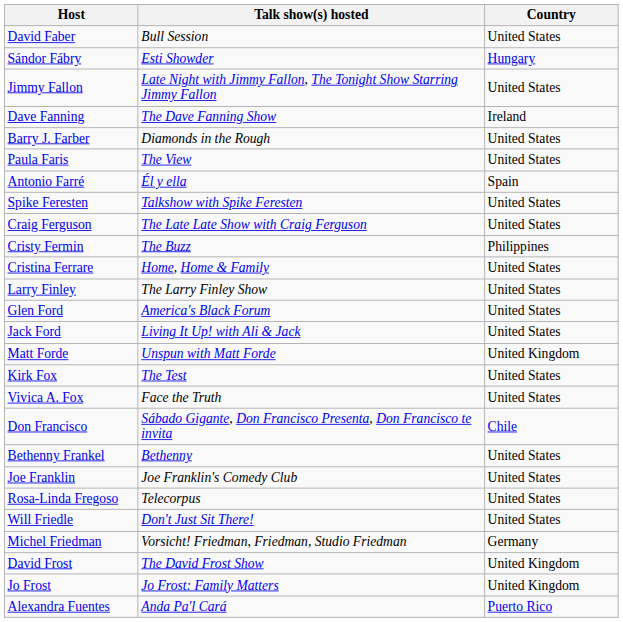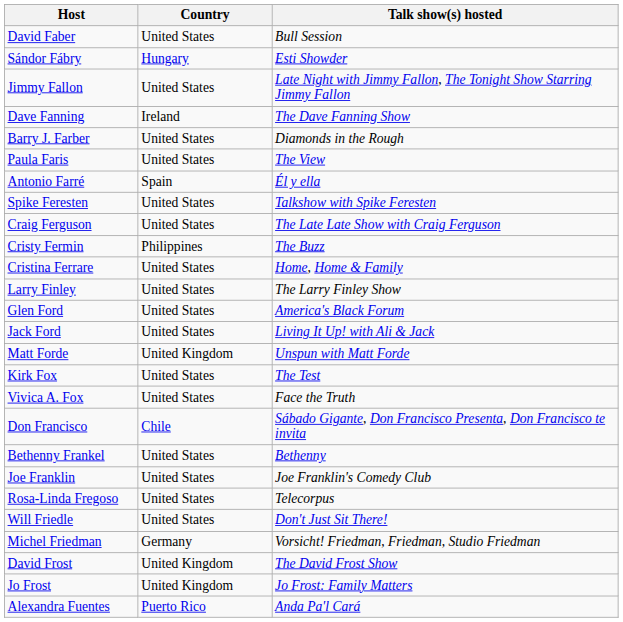columns swapped: Country <-> Talk show(s) hosted
